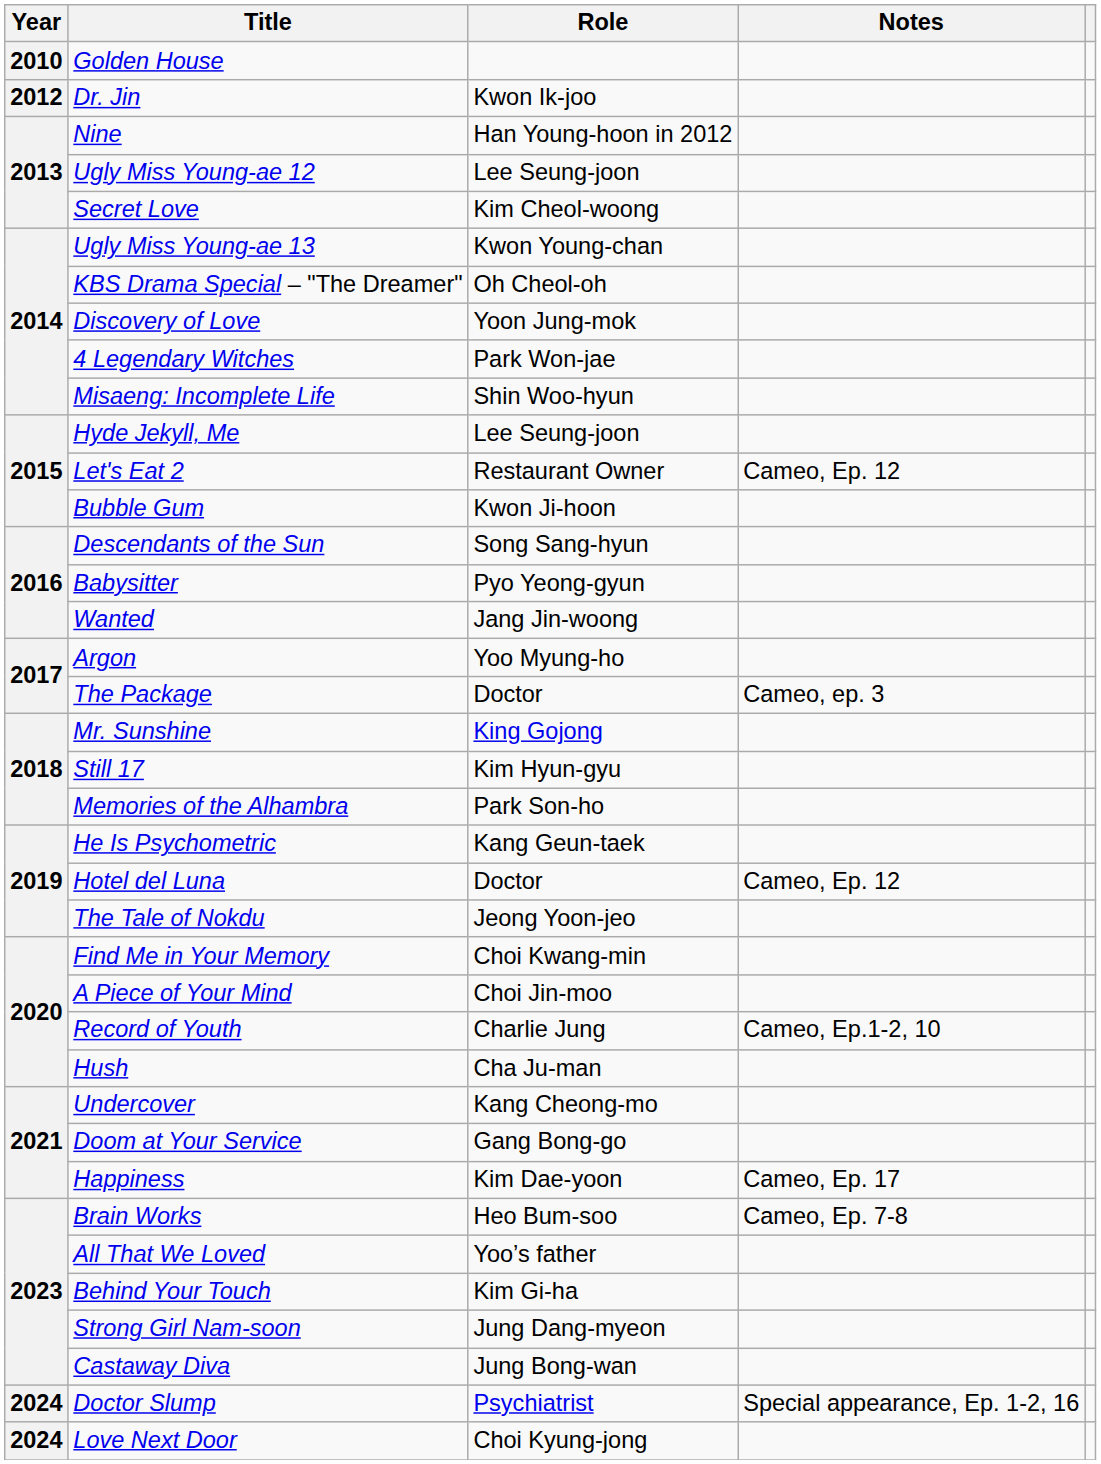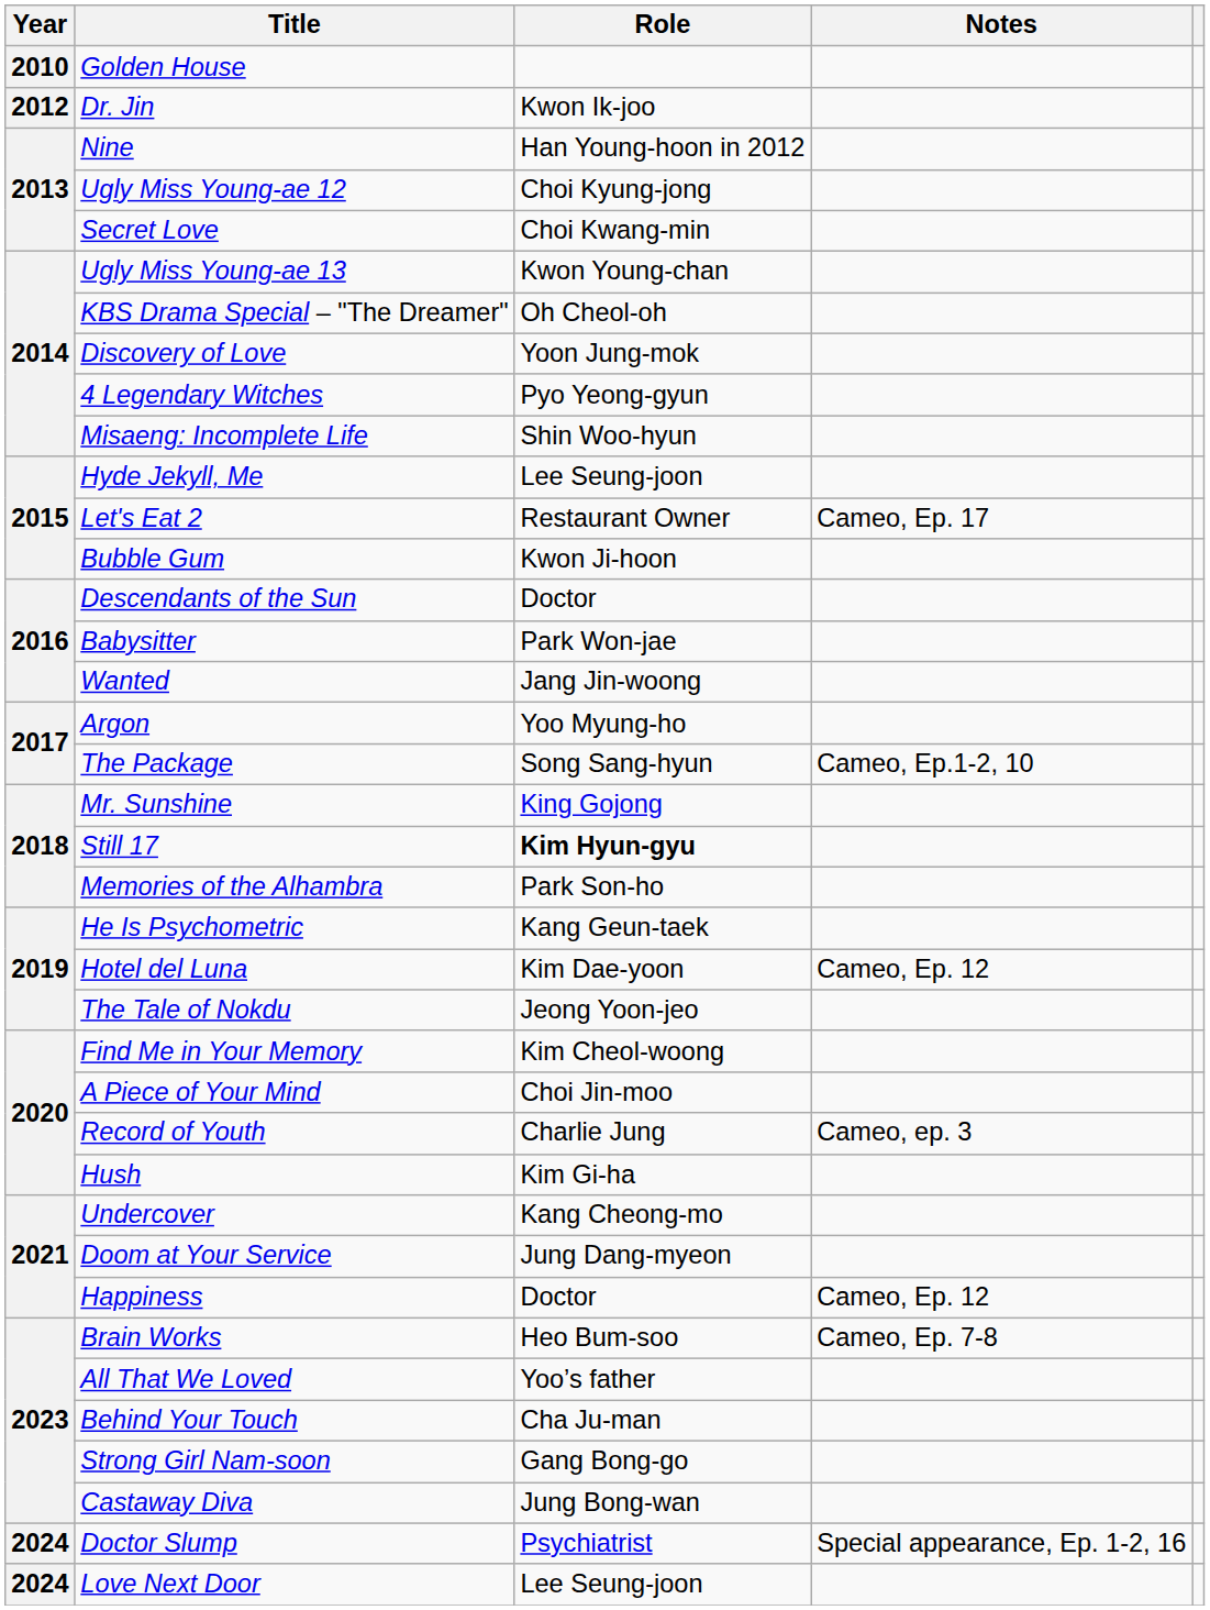Ugly Miss Young-ae 12 | Role: Lee Seung-joon -> Choi Kyung-jong
Secret Love | Role: Kim Cheol-woong -> Choi Kwang-min
4 Legendary Witches | Role: Park Won-jae -> Pyo Yeong-gyun
Let's Eat 2 | Notes: Cameo, Ep. 12 -> Cameo, Ep. 17
Descendants of the Sun | Role: Song Sang-hyun -> Doctor
Babysitter | Role: Pyo Yeong-gyun -> Park Won-jae
The Package | Role: Doctor -> Song Sang-hyun
The Package | Notes: Cameo, ep. 3 -> Cameo, Ep.1-2, 10
Still 17 | Role: normal -> bold
Hotel del Luna | Role: Doctor -> Kim Dae-yoon
Find Me in Your Memory | Role: Choi Kwang-min -> Kim Cheol-woong
Record of Youth | Notes: Cameo, Ep.1-2, 10 -> Cameo, ep. 3
Hush | Role: Cha Ju-man -> Kim Gi-ha
Doom at Your Service | Role: Gang Bong-go -> Jung Dang-myeon
Happiness | Role: Kim Dae-yoon -> Doctor
Happiness | Notes: Cameo, Ep. 17 -> Cameo, Ep. 12
Behind Your Touch | Role: Kim Gi-ha -> Cha Ju-man
Strong Girl Nam-soon | Role: Jung Dang-myeon -> Gang Bong-go
Love Next Door | Role: Choi Kyung-jong -> Lee Seung-joon
